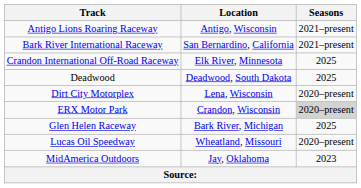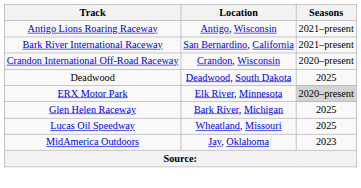Crandon International Off-Road Raceway | Location: Elk River, Minnesota -> Crandon, Wisconsin
Crandon International Off-Road Raceway | Seasons: 2025 -> 2020–present
- row: Dirt City Motorplex | Lena, Wisconsin | 2020–present
ERX Motor Park | Location: Crandon, Wisconsin -> Elk River, Minnesota
Lucas Oil Speedway | Seasons: 2020–present -> 2025
